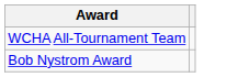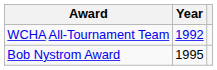+ column: Year | 1992 | 1995
